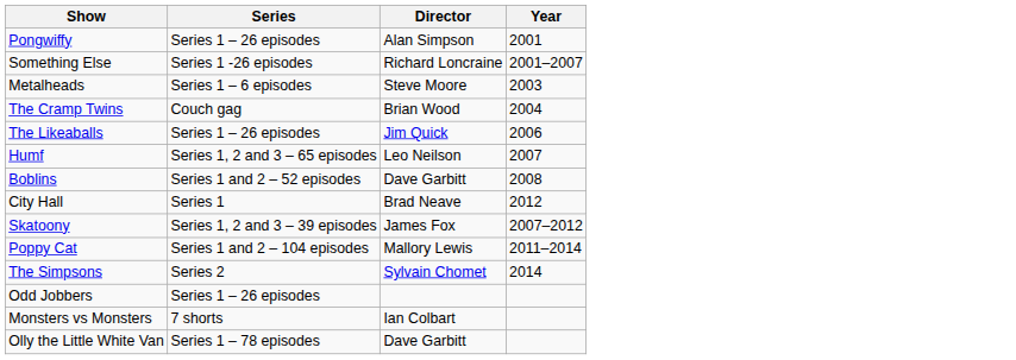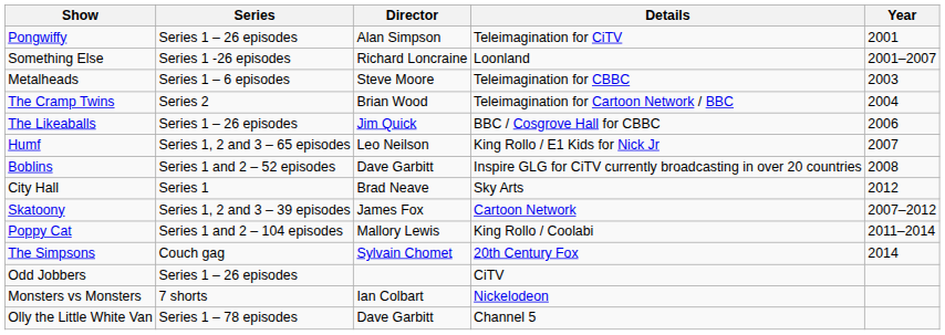+ column: Details | Teleimagination for CiTV | Loonland | Teleimagination for CBBC | Teleimagination for Cartoon Network / BBC | BBC / Cosgrove Hall for CBBC | King Rollo / E1 Kids for Nick Jr | Inspire GLG for CiTV currently broadcasting in over 20 countries | Sky Arts | Cartoon Network | King Rollo / Coolabi | 20th Century Fox | CiTV | Nickelodeon | Channel 5
The Cramp Twins | Series: Couch gag -> Series 2
The Simpsons | Series: Series 2 -> Couch gag
